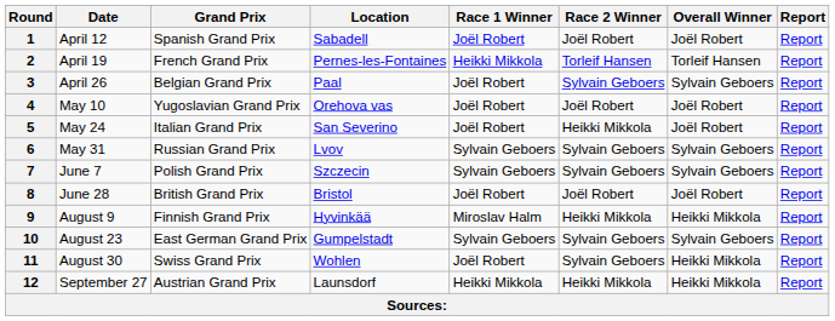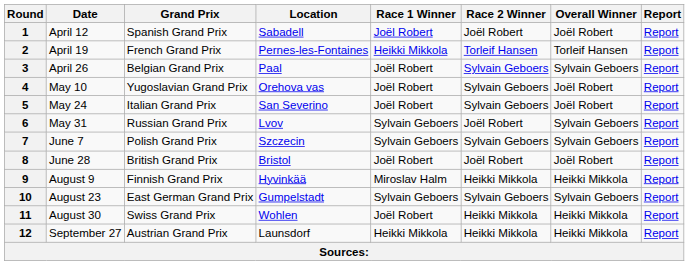4 | Race 2 Winner: Joël Robert -> Sylvain Geboers
5 | Race 2 Winner: Heikki Mikkola -> Sylvain Geboers
6 | Race 2 Winner: Sylvain Geboers -> Joël Robert
11 | Race 2 Winner: Sylvain Geboers -> Heikki Mikkola
